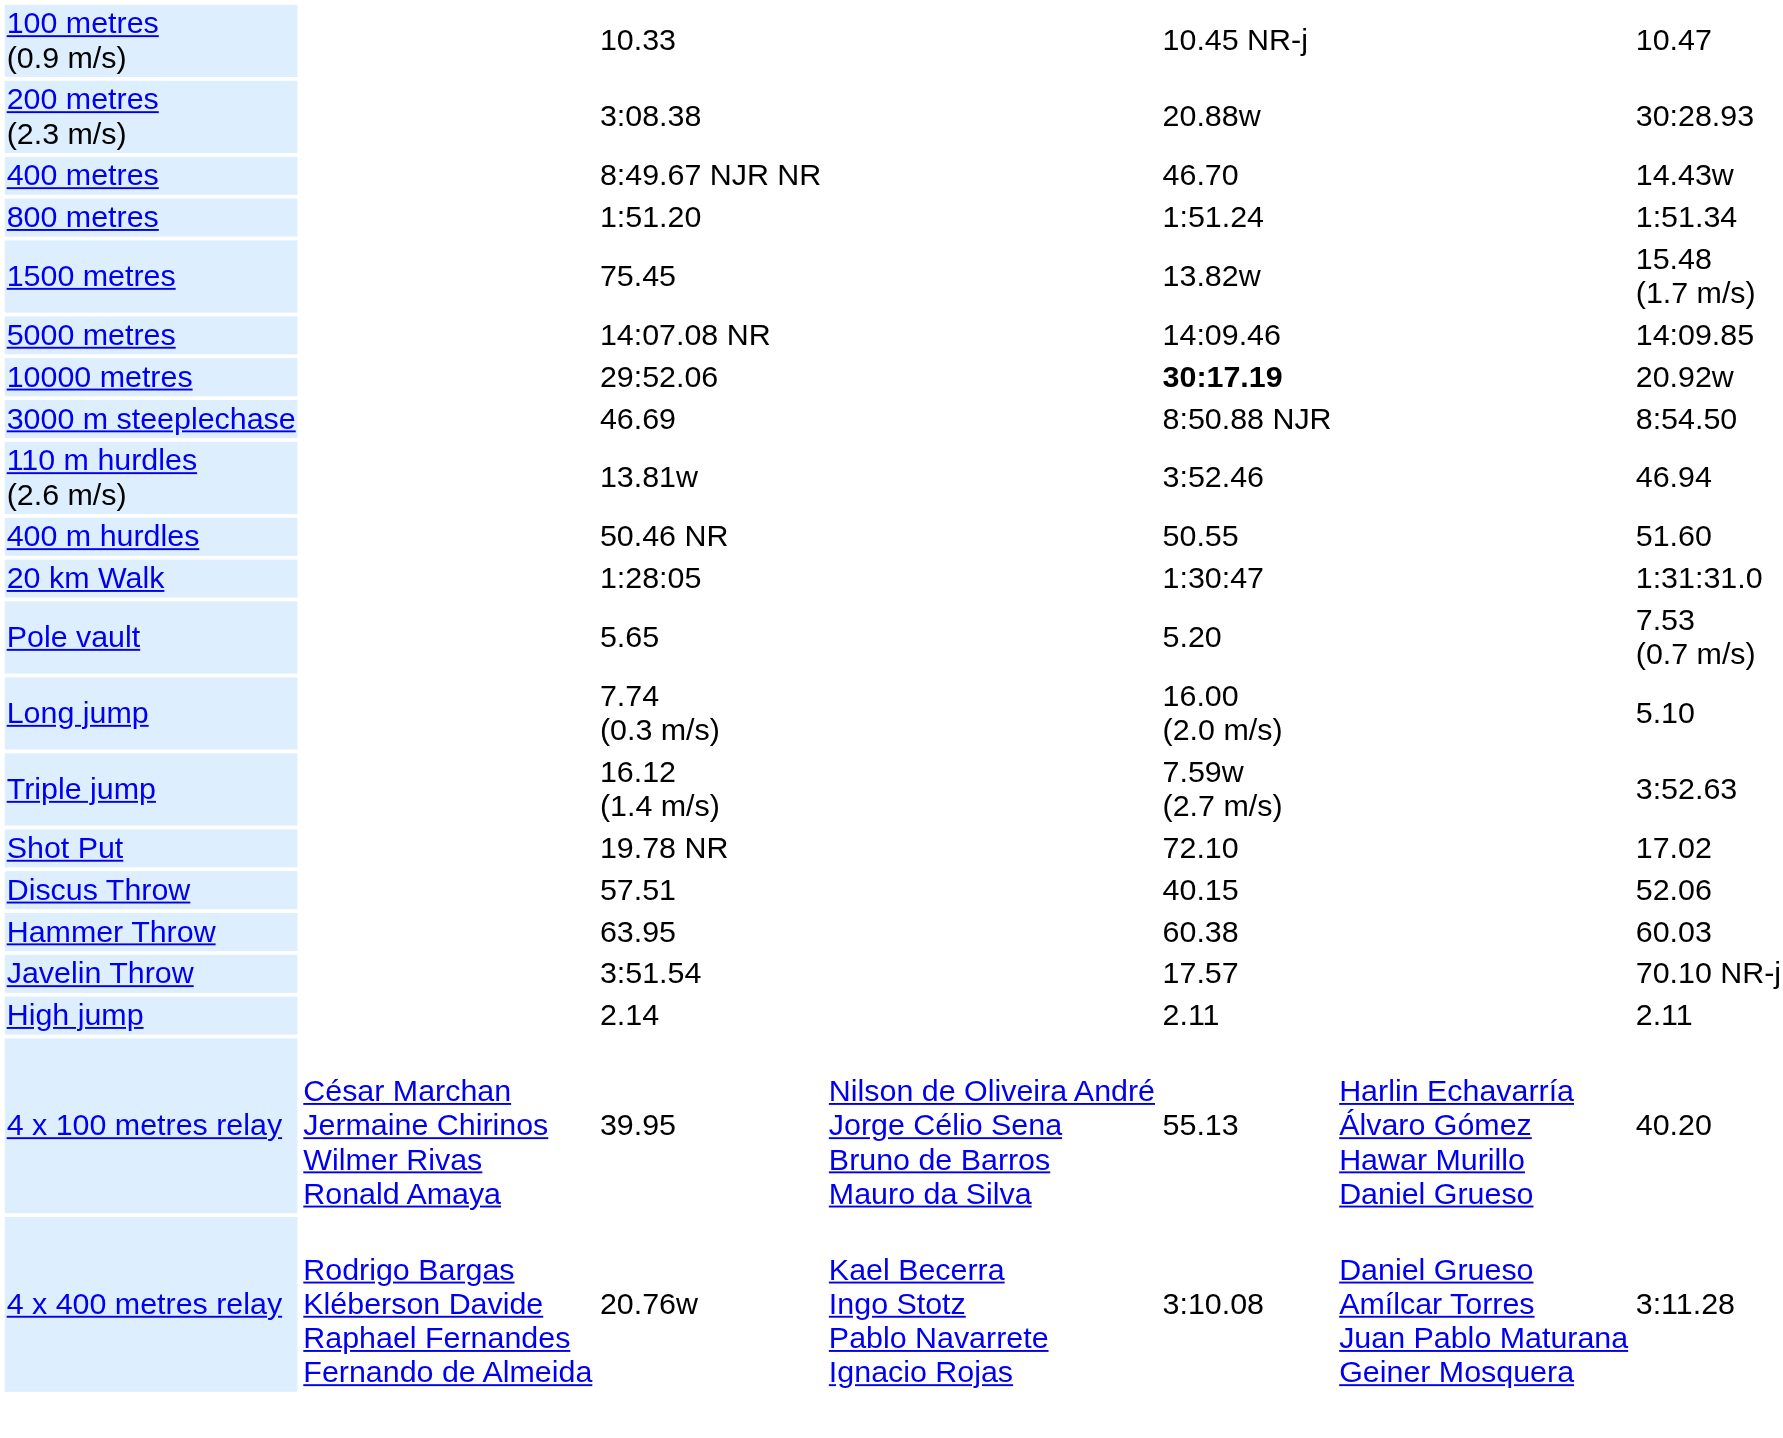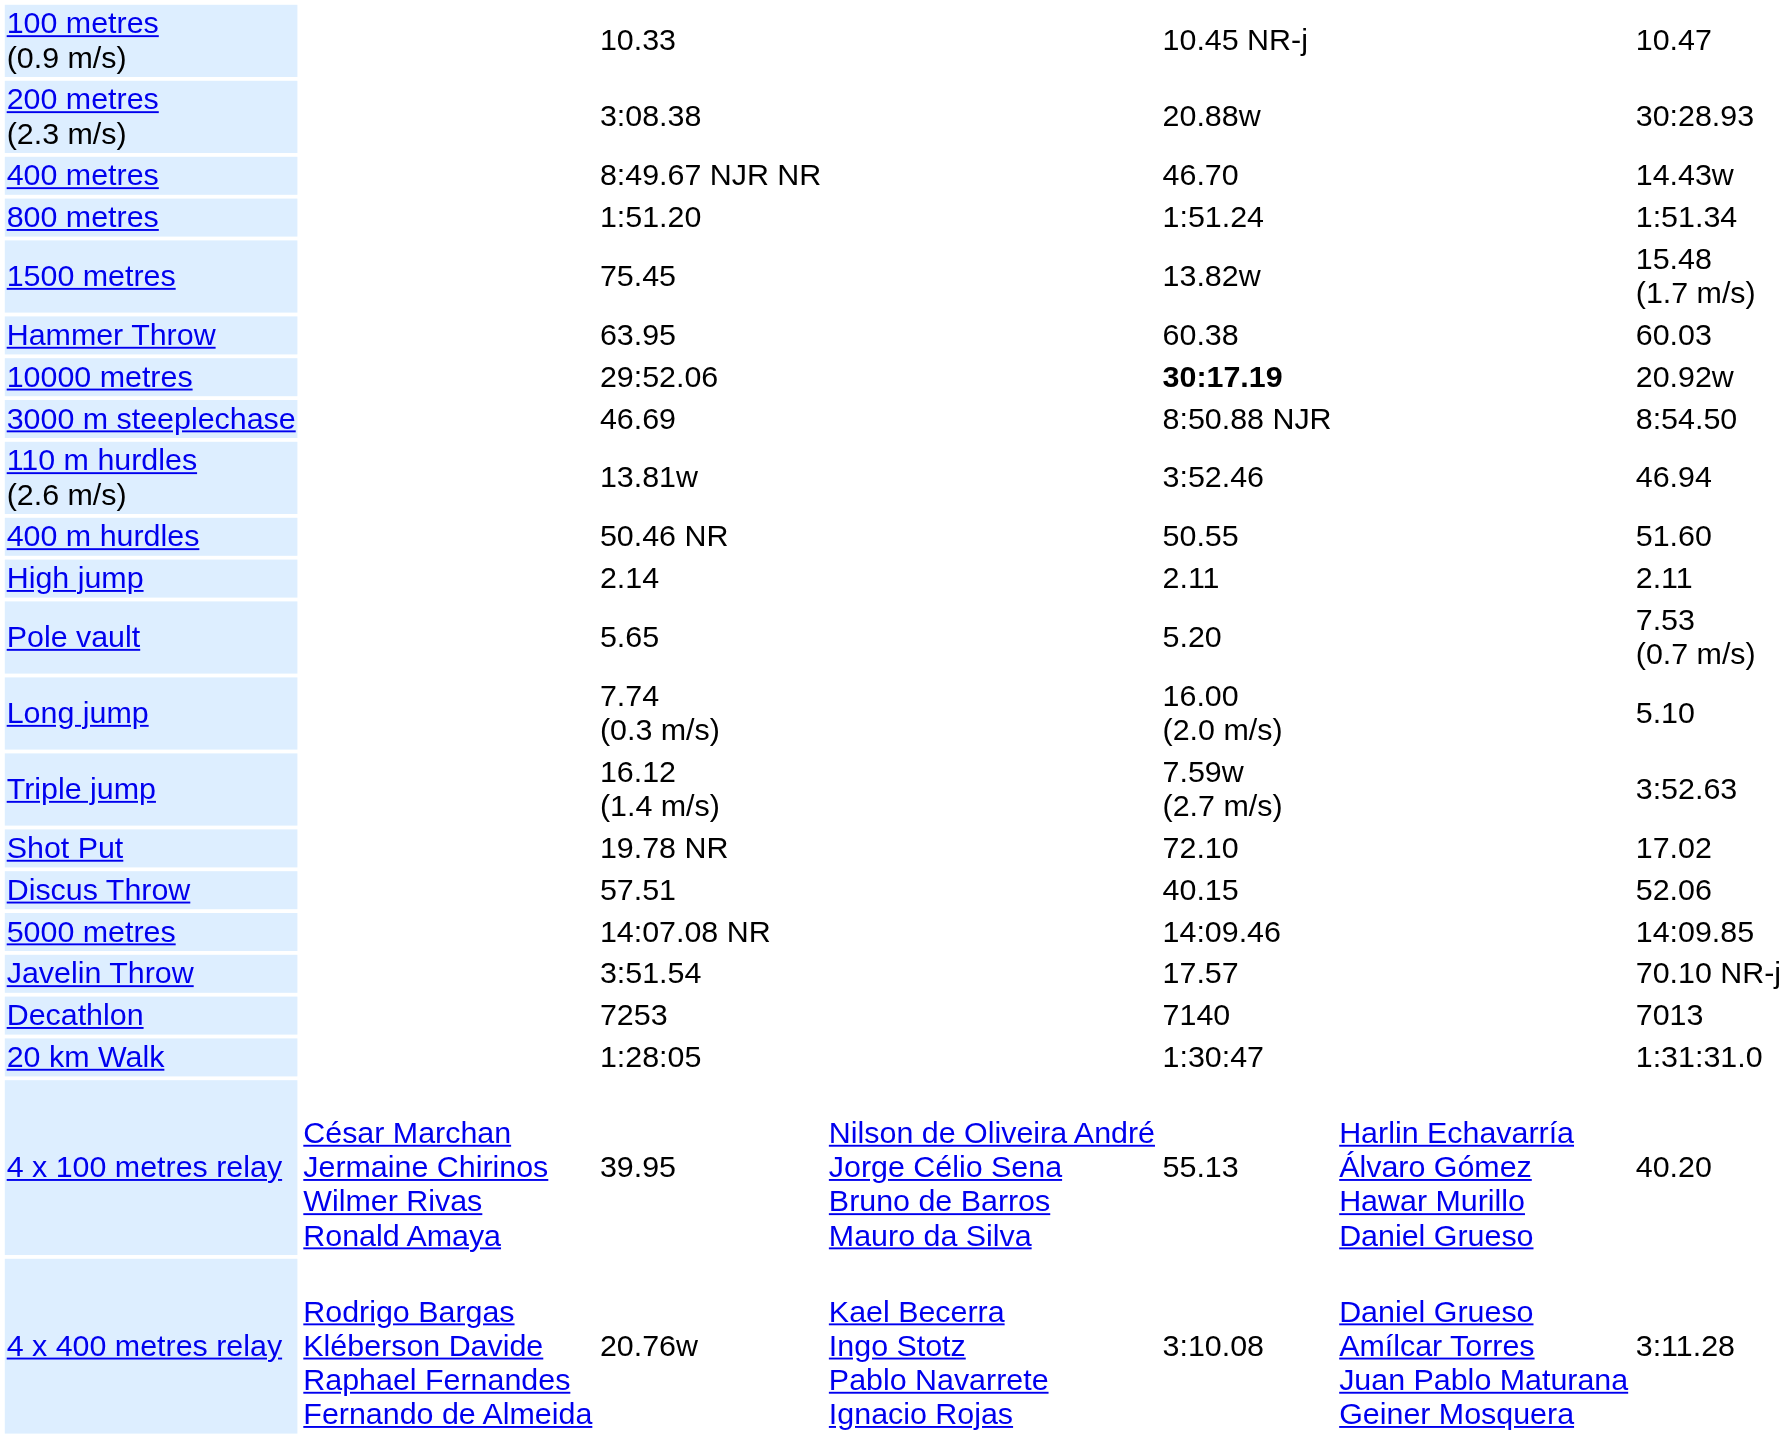rows swapped: 5000 metres <-> Hammer Throw
rows swapped: High jump <-> 20 km Walk
+ row: Decathlon | 7253 | 7140 | 7013
